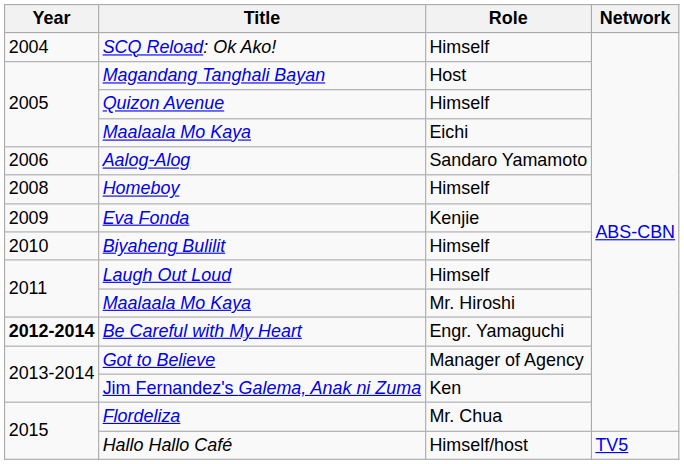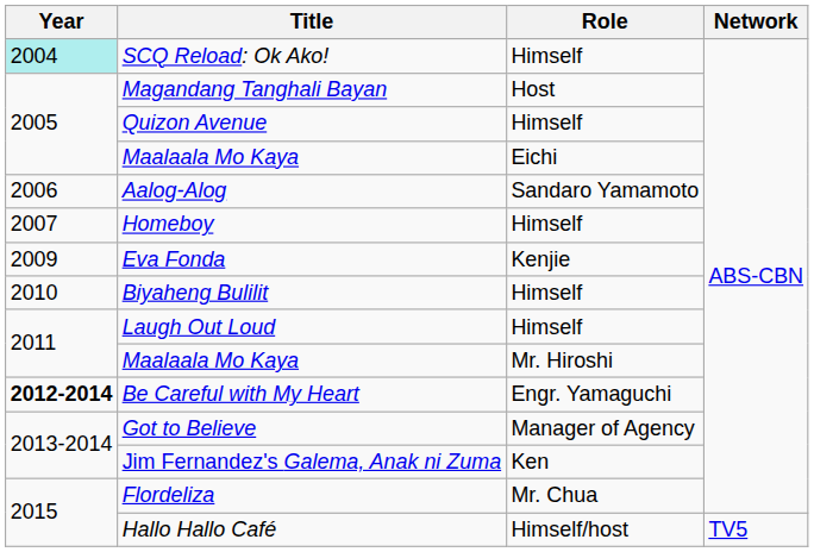SCQ Reload: Ok Ako! | Year: no background -> paleturquoise background
Homeboy | Year: 2008 -> 2007
